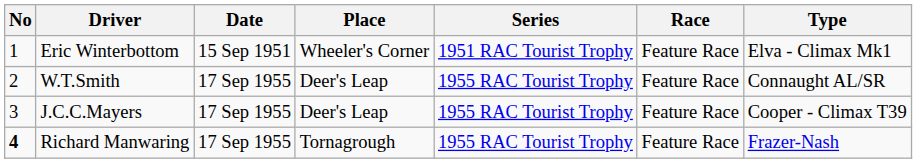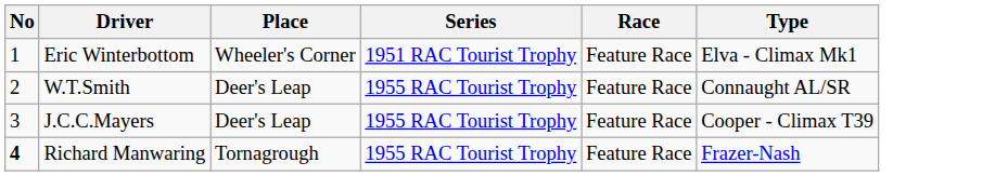- column: Date | 15 Sep 1951 | 17 Sep 1955 | 17 Sep 1955 | 17 Sep 1955
